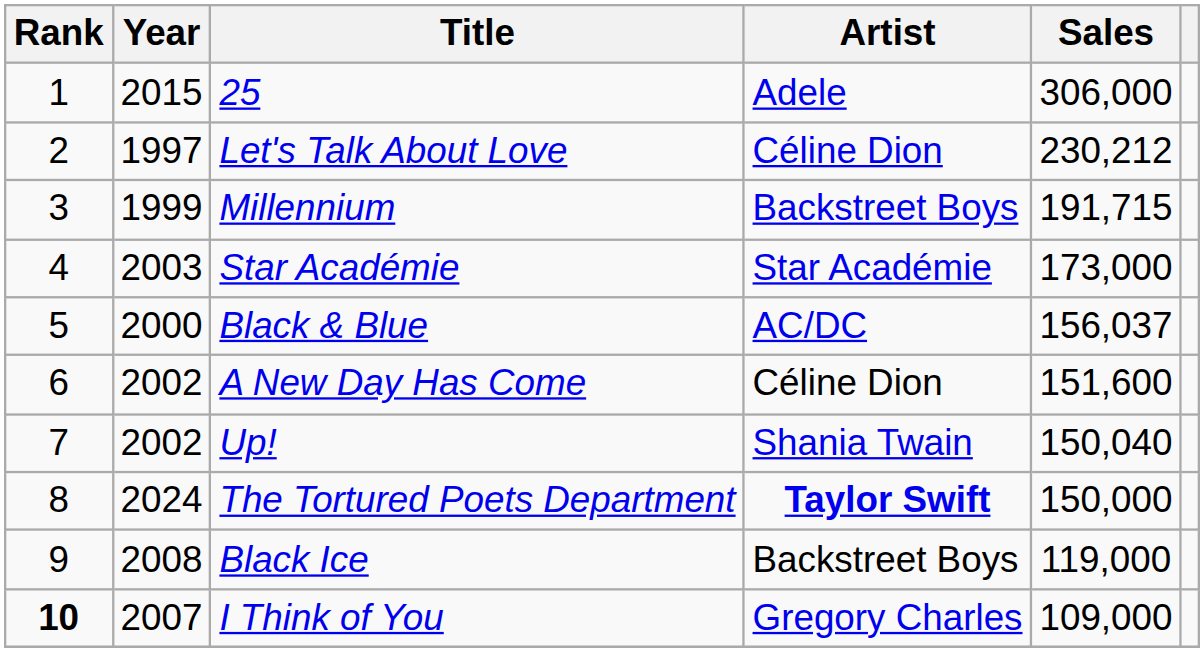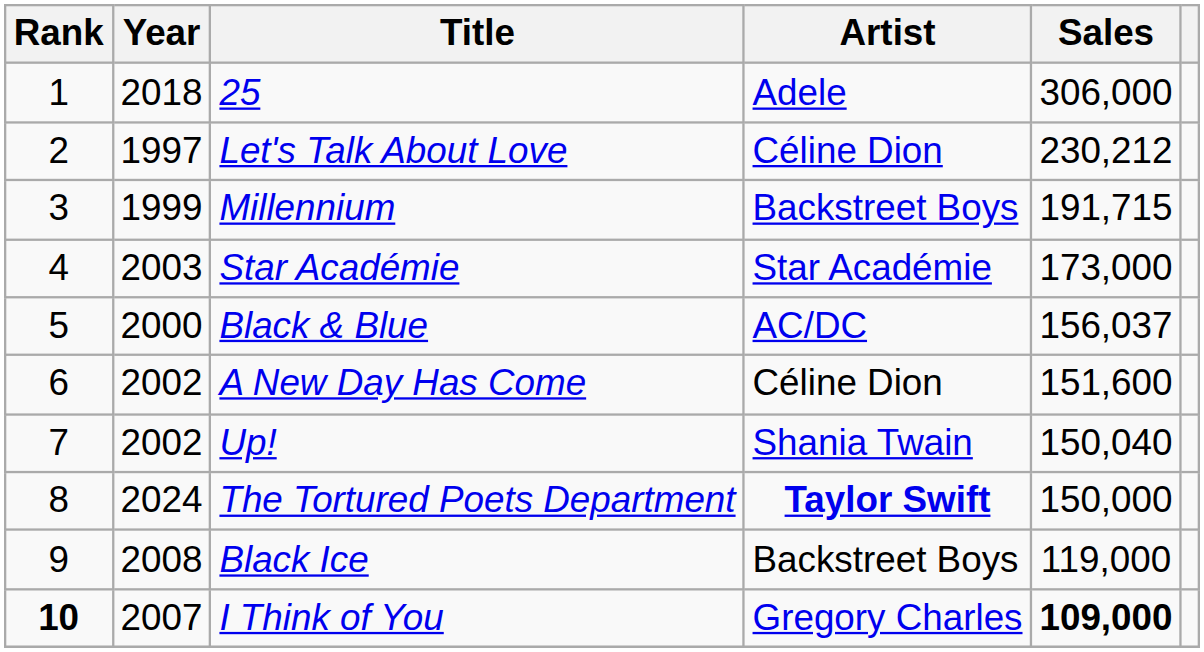25 | Year: 2015 -> 2018
I Think of You | Sales: normal -> bold
